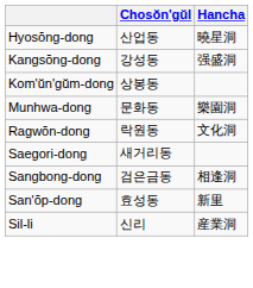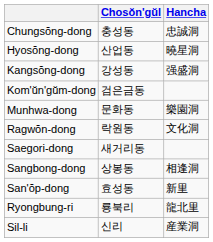+ row: Chungsŏng-dong | 충성동 | 忠誠洞
Kom'ŭn'gŭm-dong | Chosŏn'gŭl: 상봉동 -> 검은금동
Sangbong-dong | Chosŏn'gŭl: 검은금동 -> 상봉동
+ row: Ryongbung-ri | 룡북리 | 龍北里
